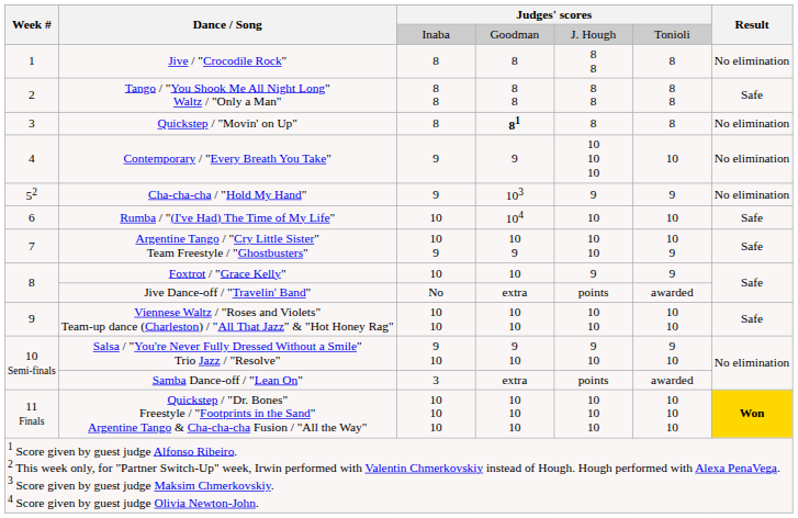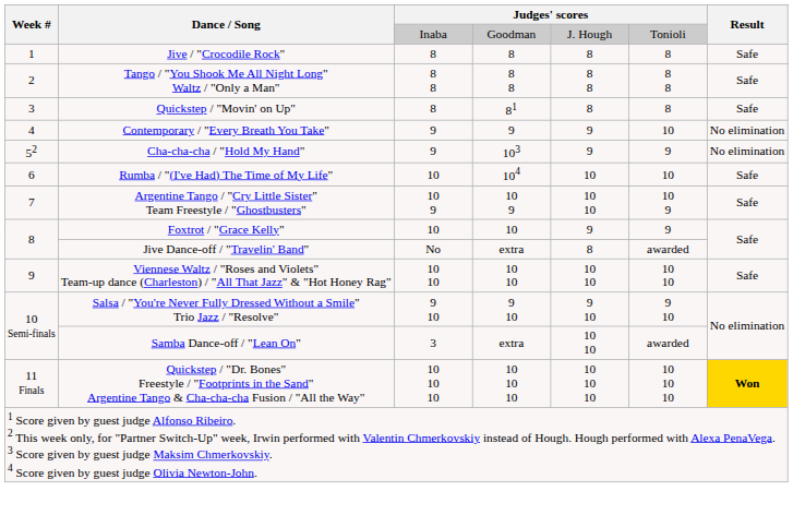Jive / "Crocodile Rock" | column 5: 8 8 -> 8
Jive / "Crocodile Rock" | Result: No elimination -> Safe
Quickstep / "Movin' on Up" | column 4: bold -> normal
Quickstep / "Movin' on Up" | Result: No elimination -> Safe
Contemporary / "Every Breath You Take" | column 5: 10 10 10 -> 9
Jive Dance-off / "Travelin' Band" | column 5: points -> 8
Samba Dance-off / "Lean On" | column 5: points -> 10 10
